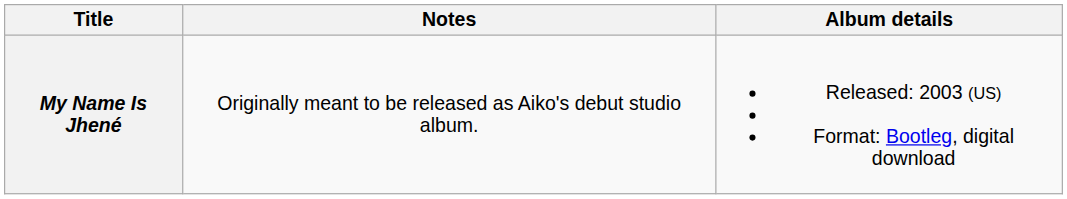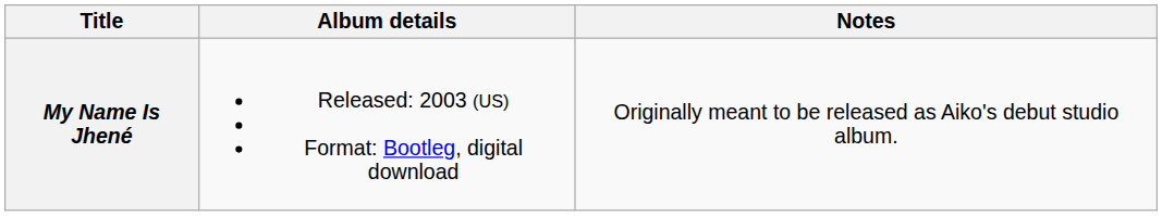columns swapped: Album details <-> Notes
